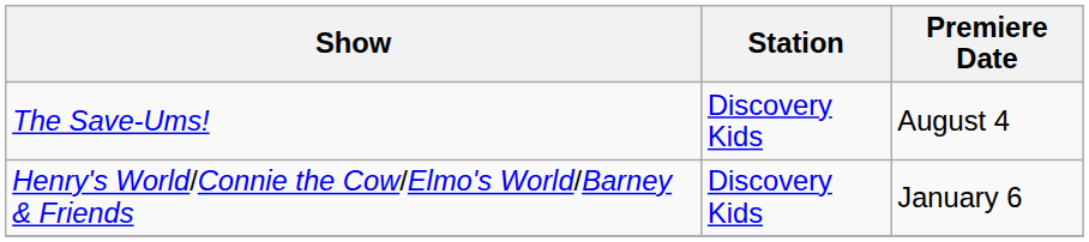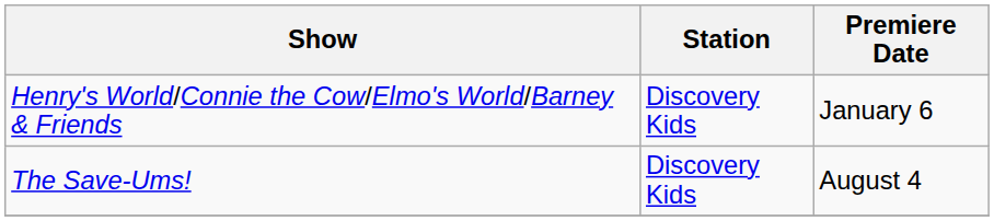rows swapped: Henry's World/Connie the Cow/Elmo's World/Barney & Friends <-> The Save-Ums!
